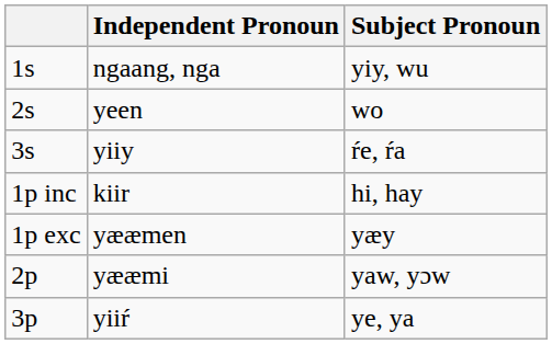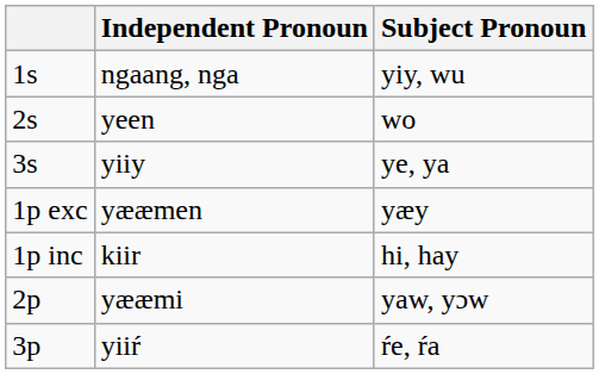yiiy | Subject Pronoun: ŕe, ŕa -> ye, ya
rows swapped: kiir <-> yææmen
yiiŕ | Subject Pronoun: ye, ya -> ŕe, ŕa
